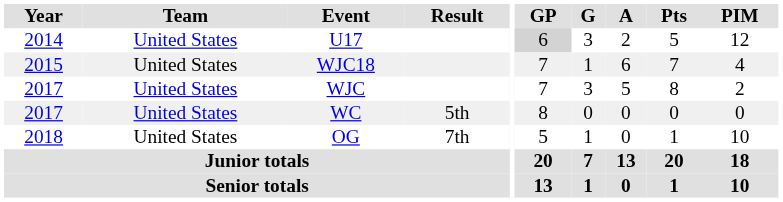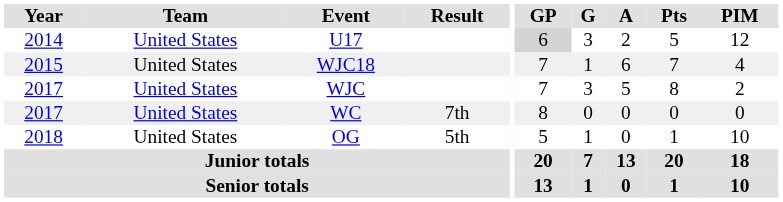WC | Result: 5th -> 7th
OG | Result: 7th -> 5th
